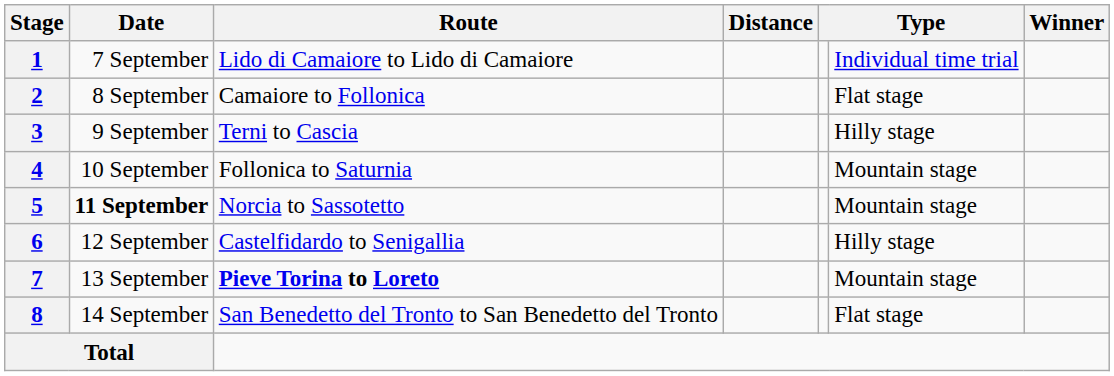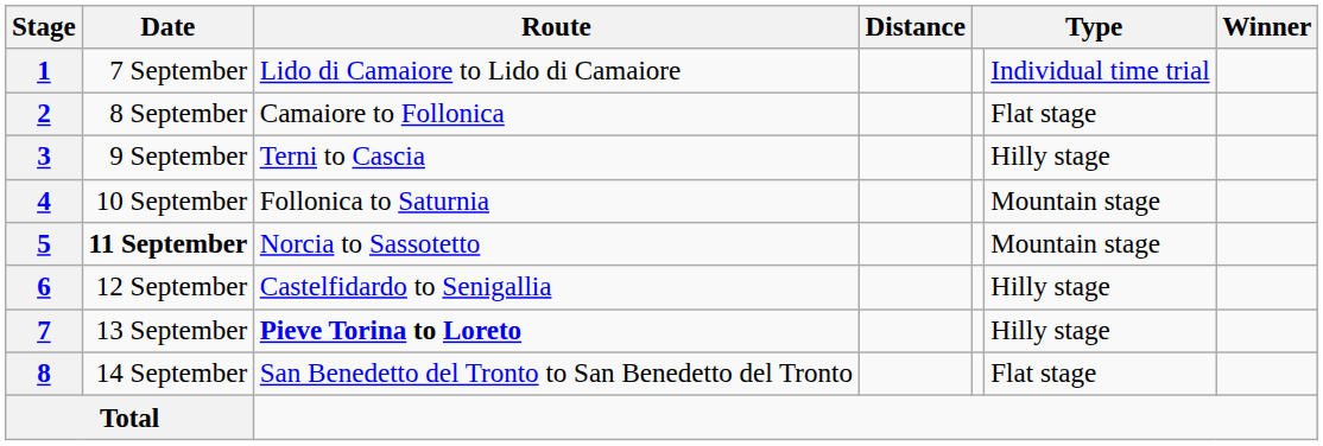7 | column 6: Mountain stage -> Hilly stage
